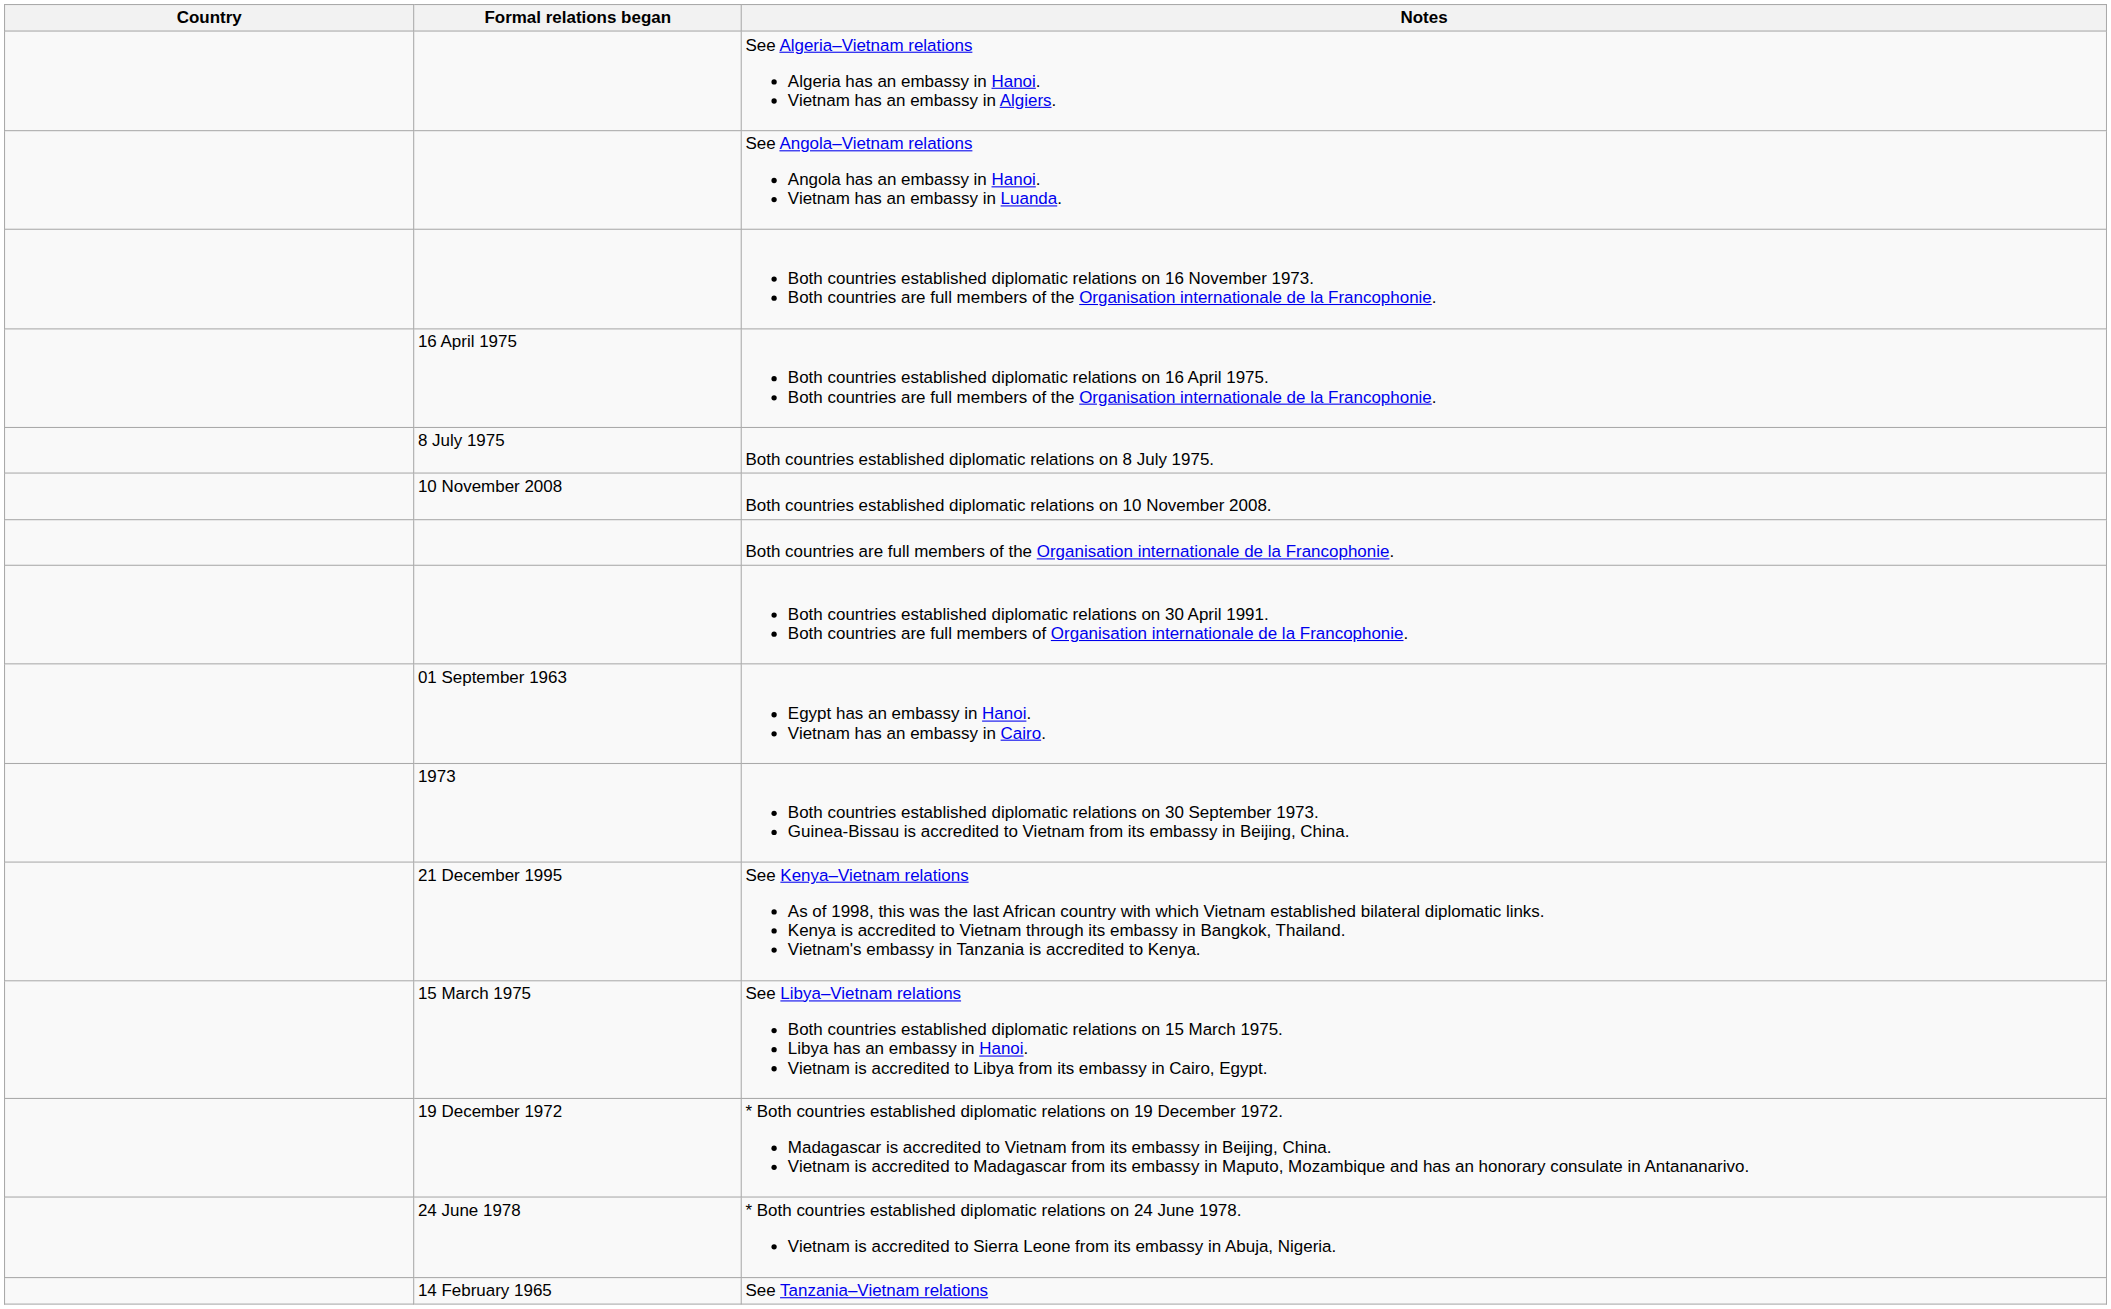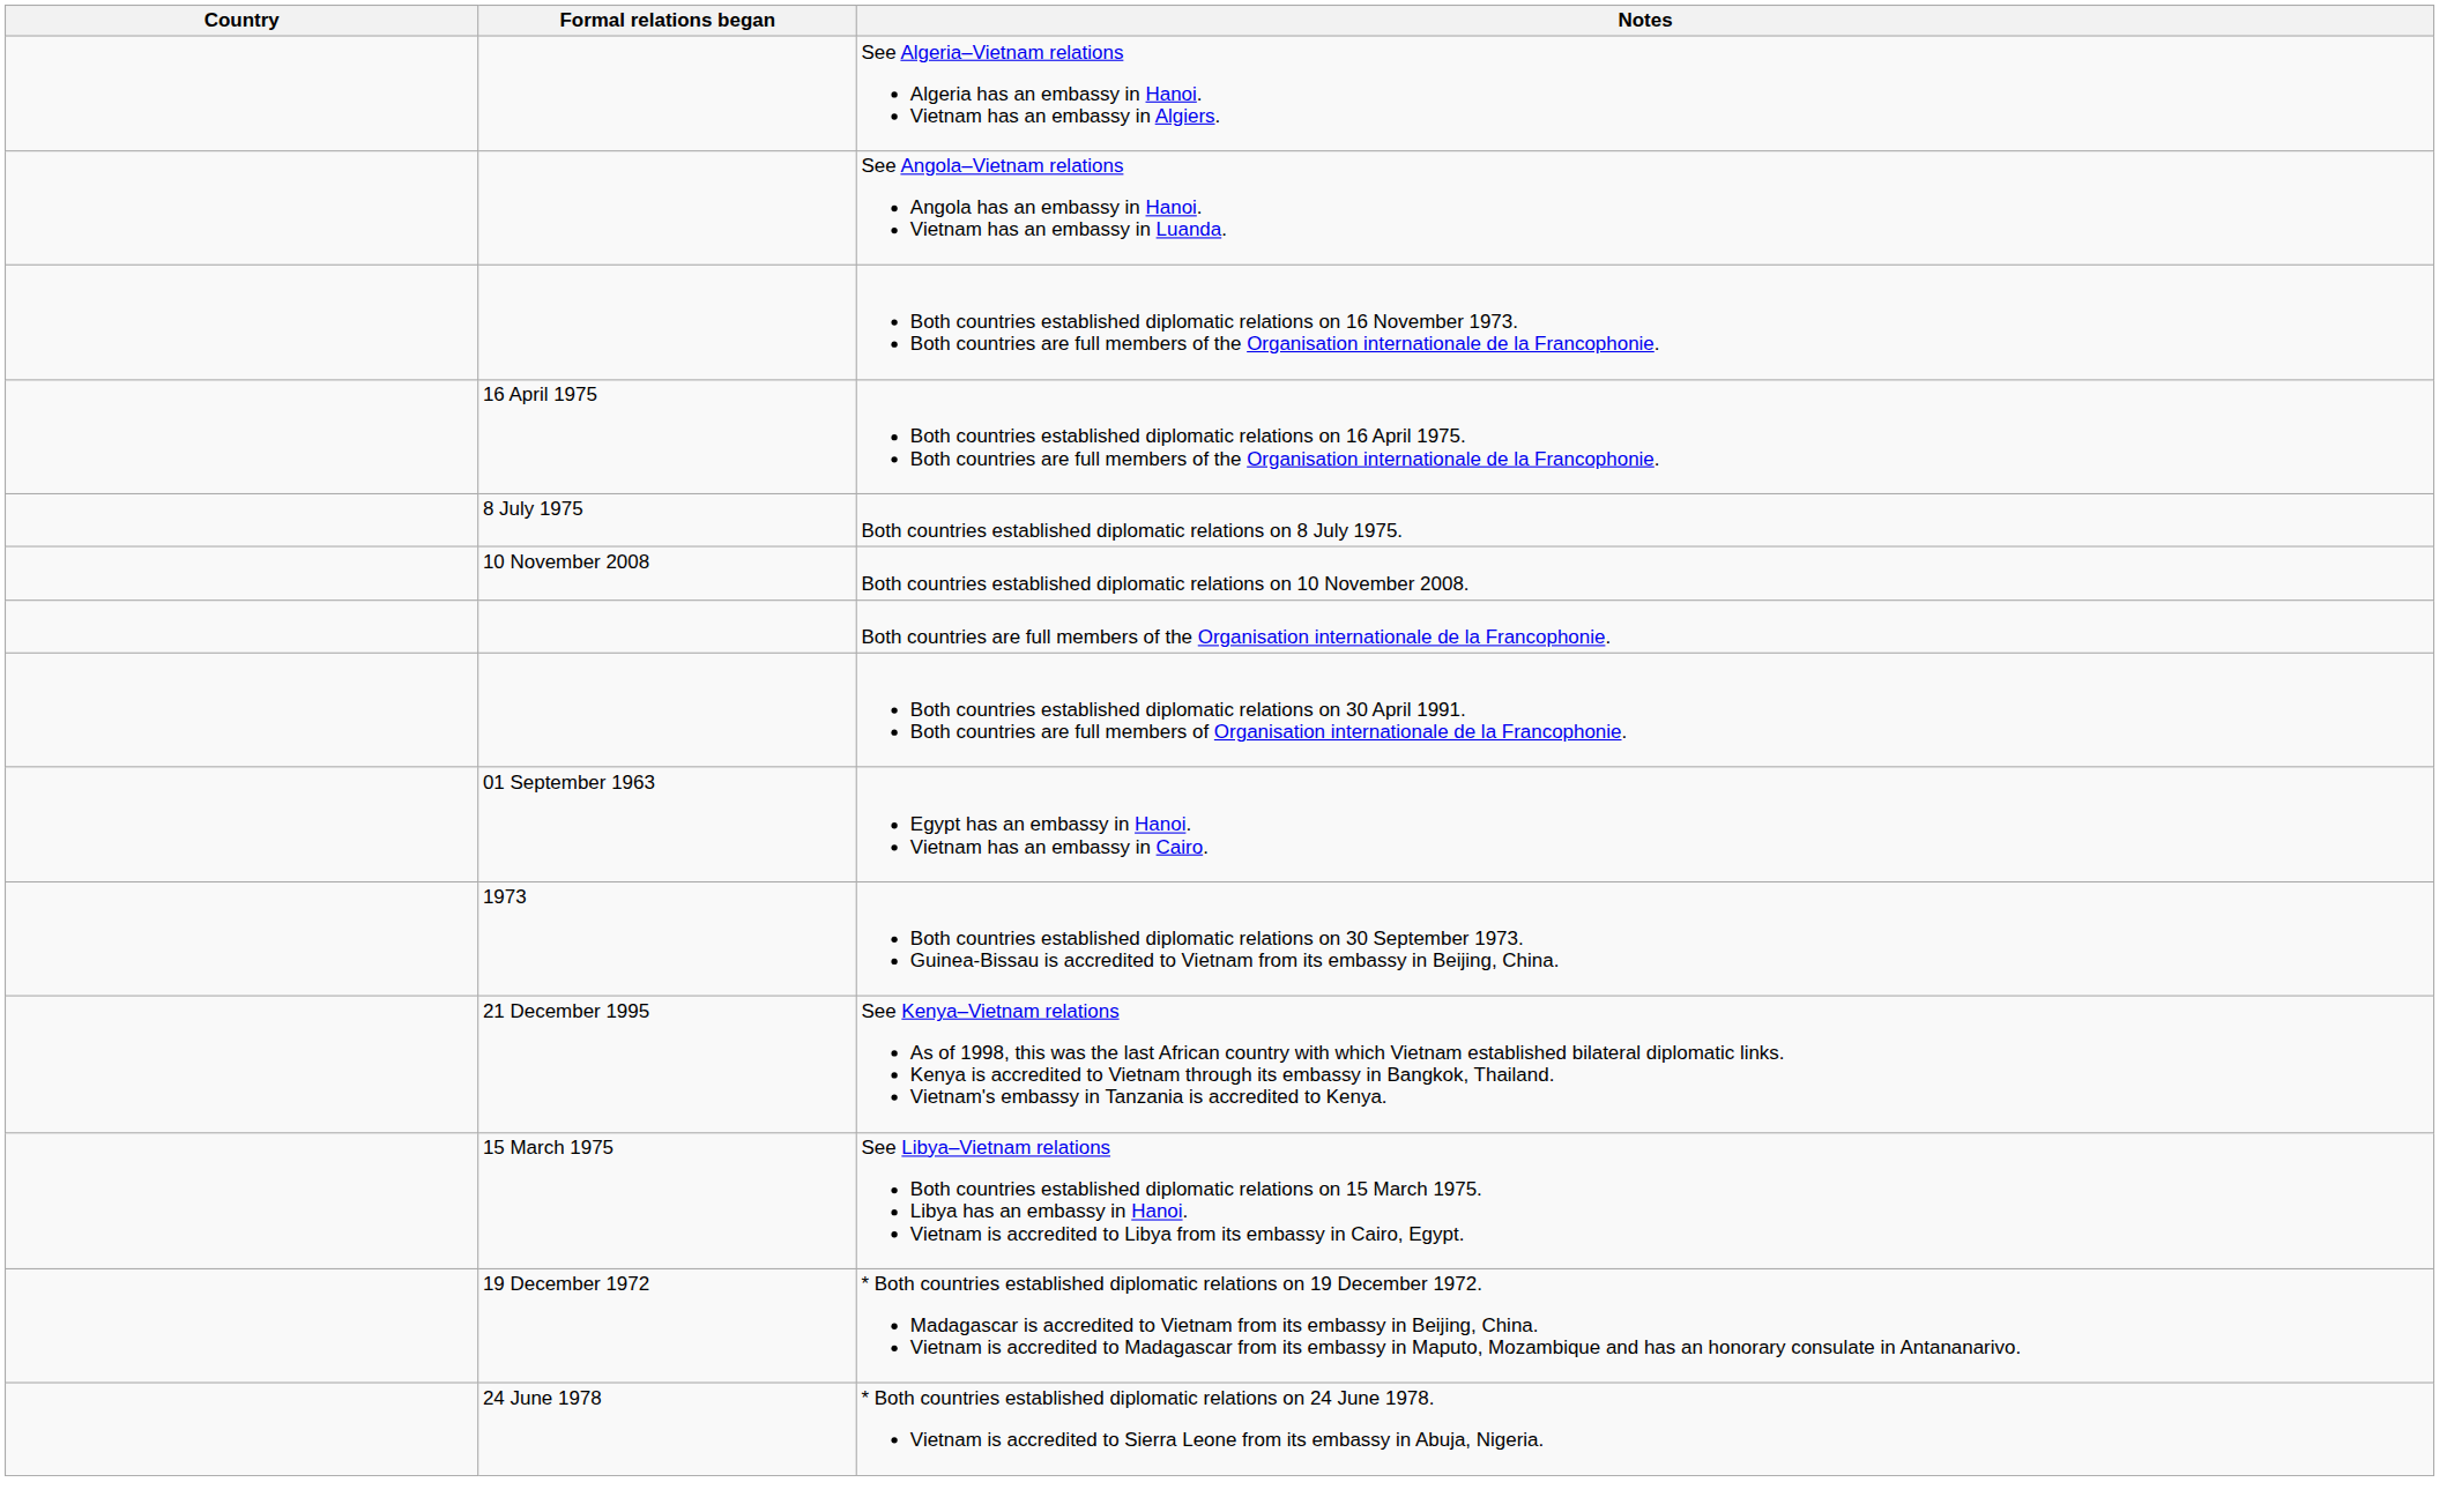- row: 14 February 1965 | See Tanzania–Vietnam relations
